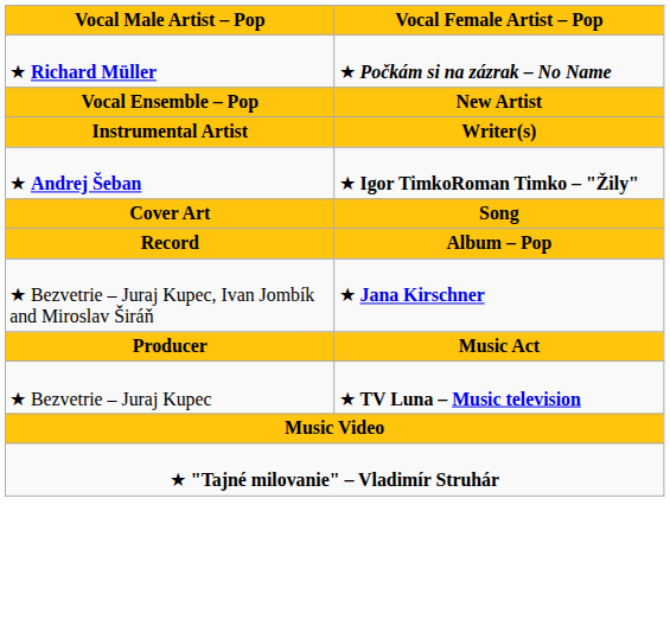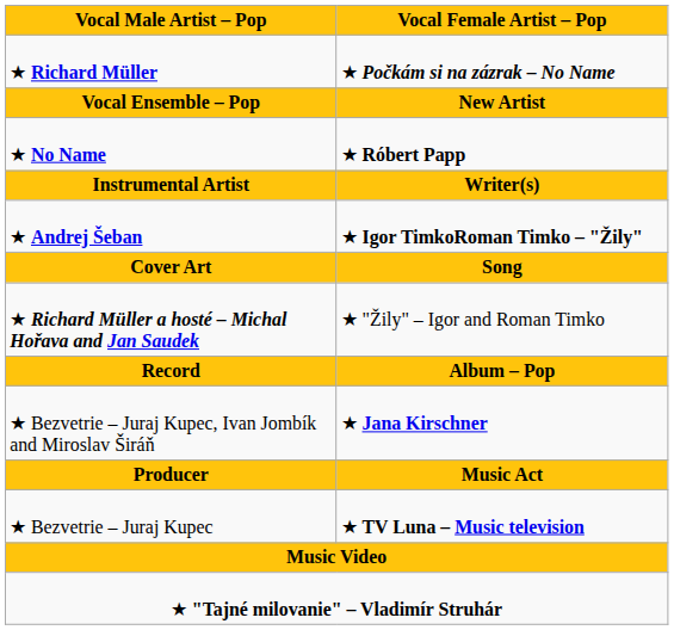+ row: ★ No Name | ★ Róbert Papp
+ row: ★ Richard Müller a hosté – Michal Hořava and Jan Saudek | ★ "Žily" – Igor and Roman Timko
